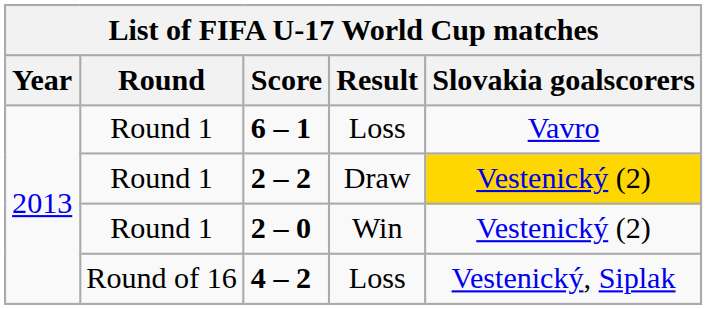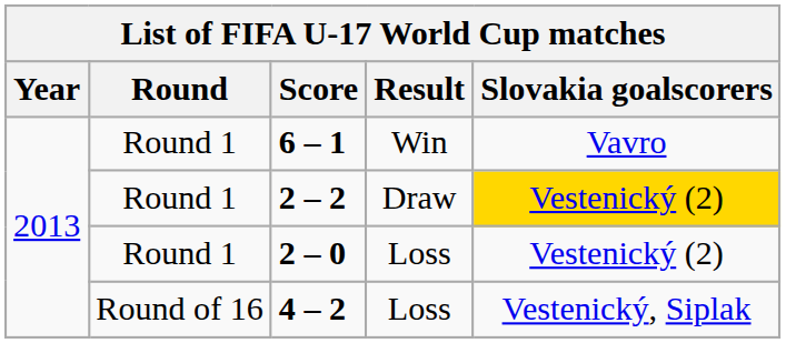6 – 1 | Result: Loss -> Win
2 – 0 | Result: Win -> Loss
